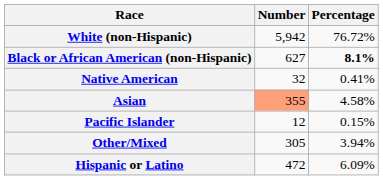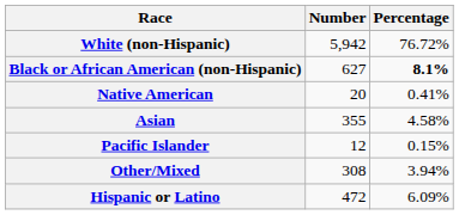Native American | Number: 32 -> 20
Asian | Number: lightsalmon background -> no background
Other/Mixed | Number: 305 -> 308
